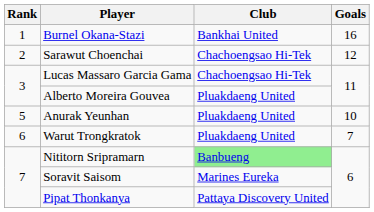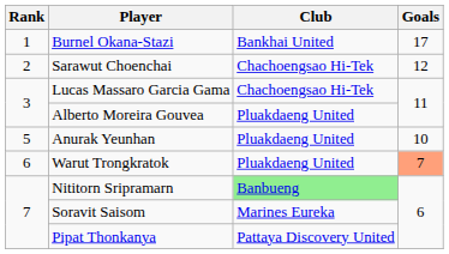Burnel Okana-Stazi | Goals: 16 -> 17
Warut Trongkratok | Goals: no background -> lightsalmon background
